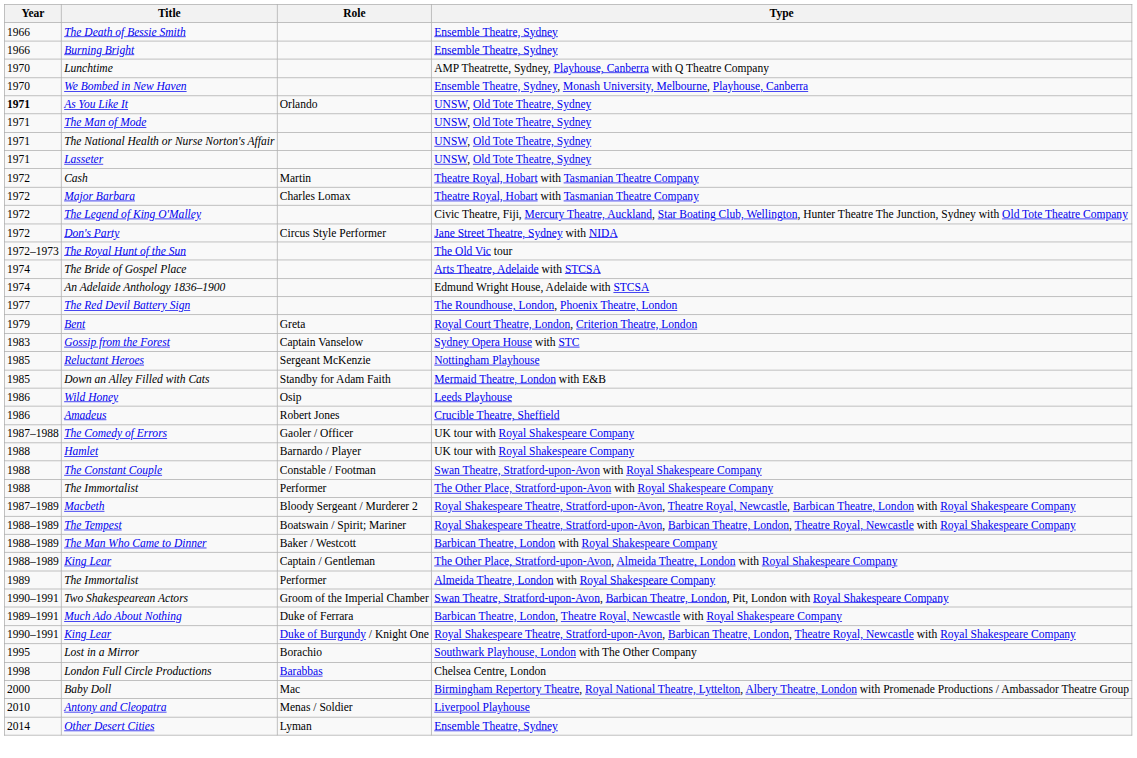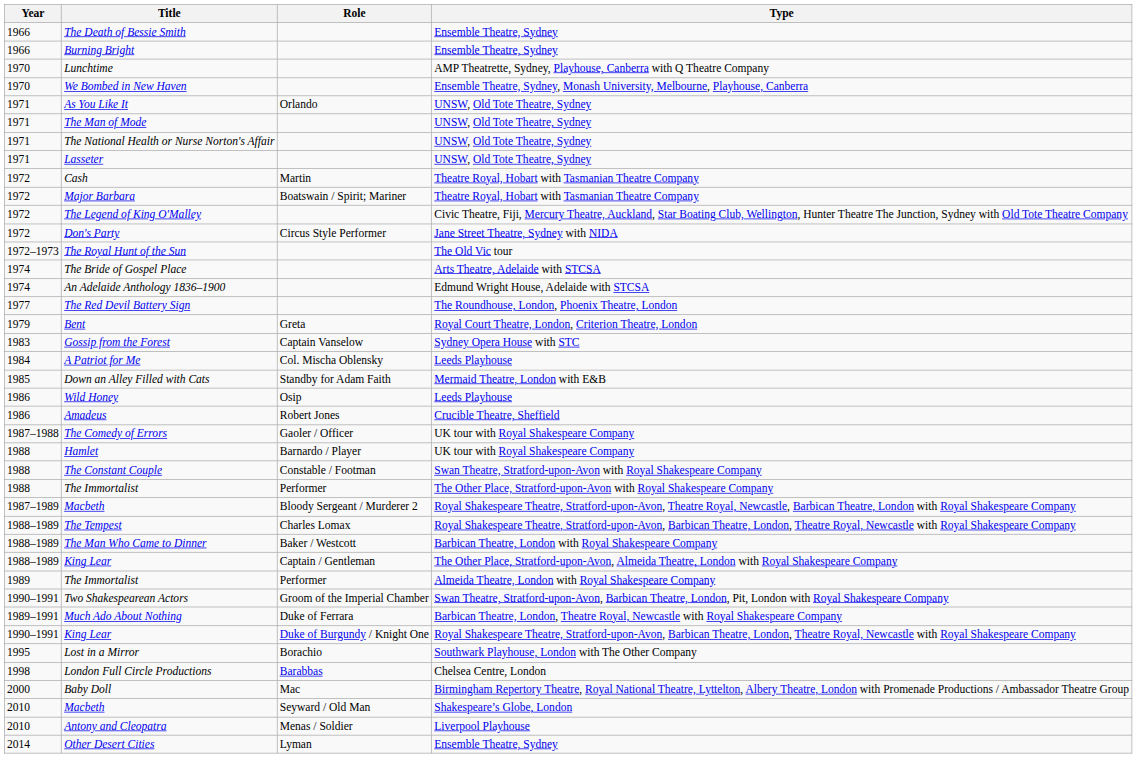As You Like It | Year: bold -> normal
Major Barbara | Role: Charles Lomax -> Boatswain / Spirit; Mariner
+ row: 1984 | A Patriot for Me | Col. Mischa Oblensky | Leeds Playhouse
- row: 1985 | Reluctant Heroes | Sergeant McKenzie | Nottingham Playhouse
The Tempest | Role: Boatswain / Spirit; Mariner -> Charles Lomax
+ row: 2010 | Macbeth | Seyward / Old Man | Shakespeare’s Globe, London
